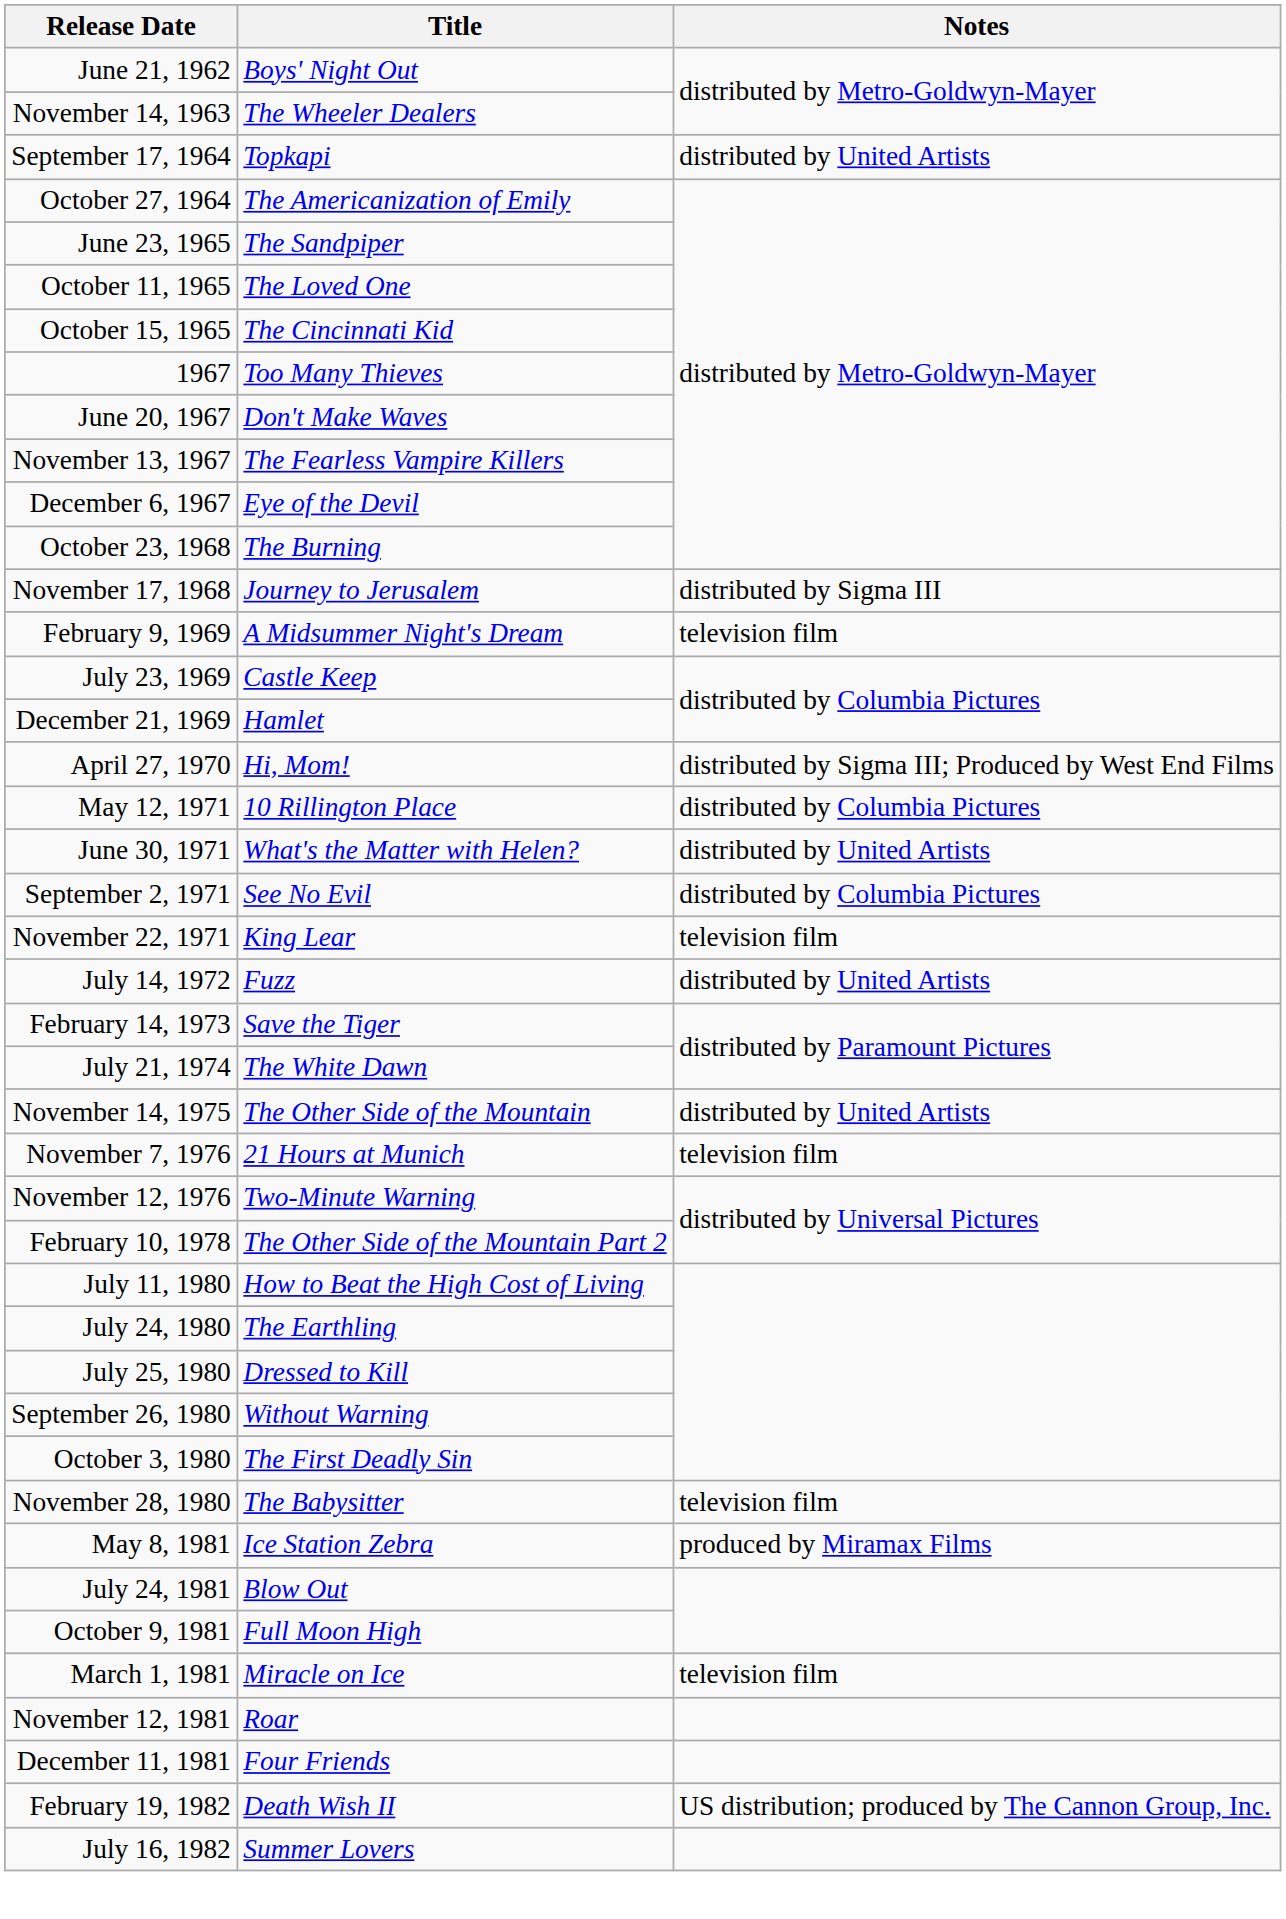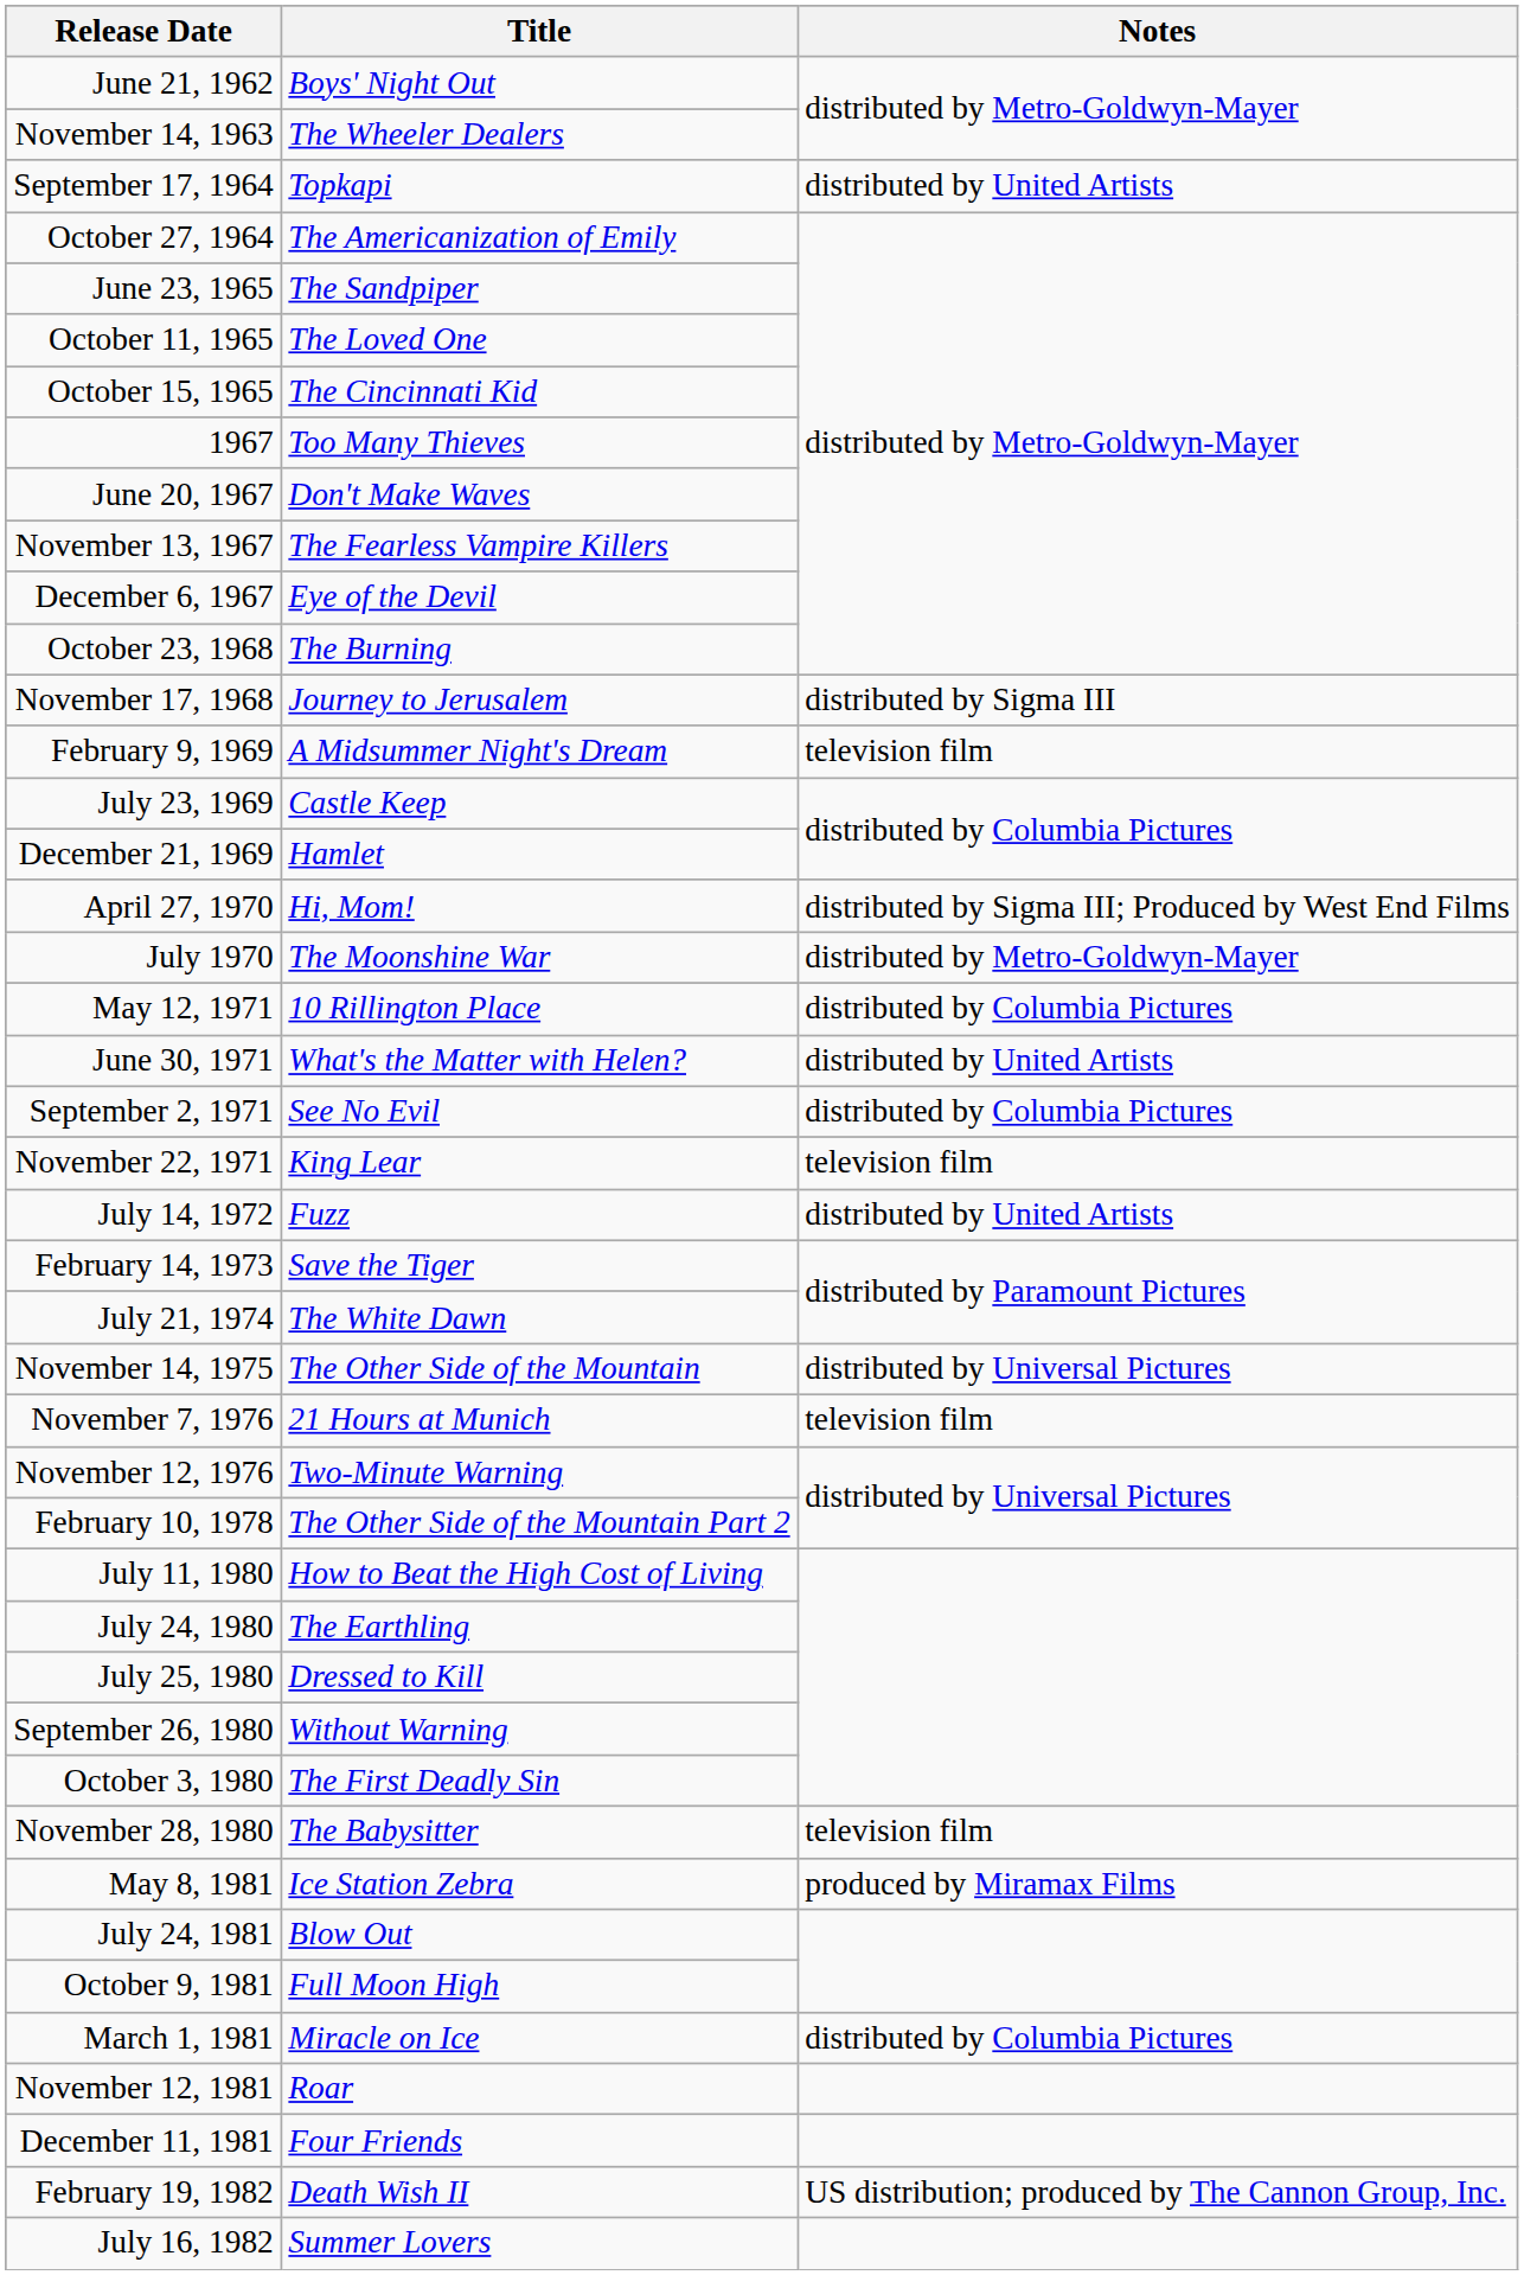+ row: July 1970 | The Moonshine War | distributed by Metro-Goldwyn-Mayer
November 14, 1975 | Notes: distributed by United Artists -> distributed by Universal Pictures
March 1, 1981 | Notes: television film -> distributed by Columbia Pictures
